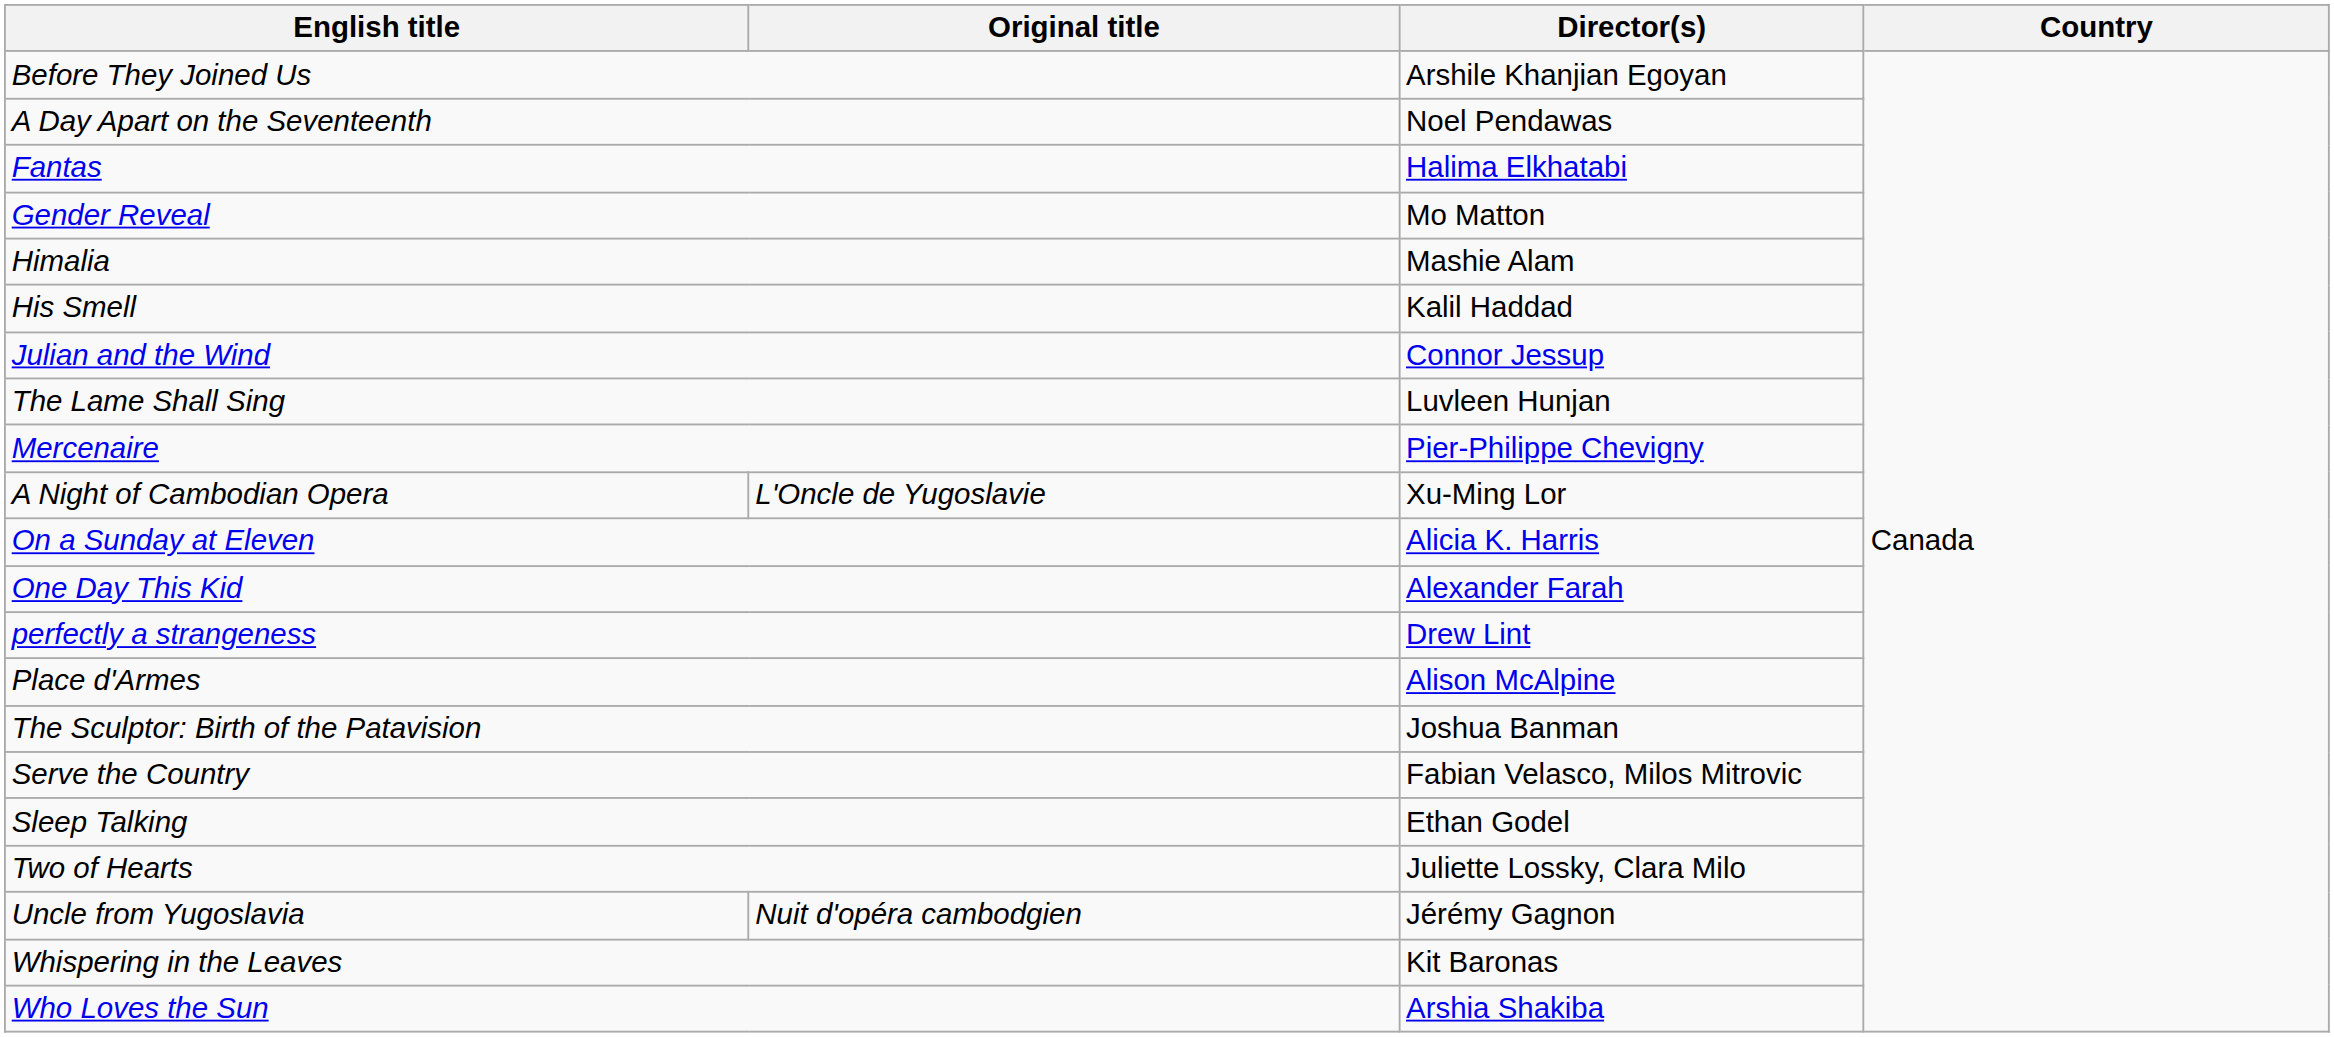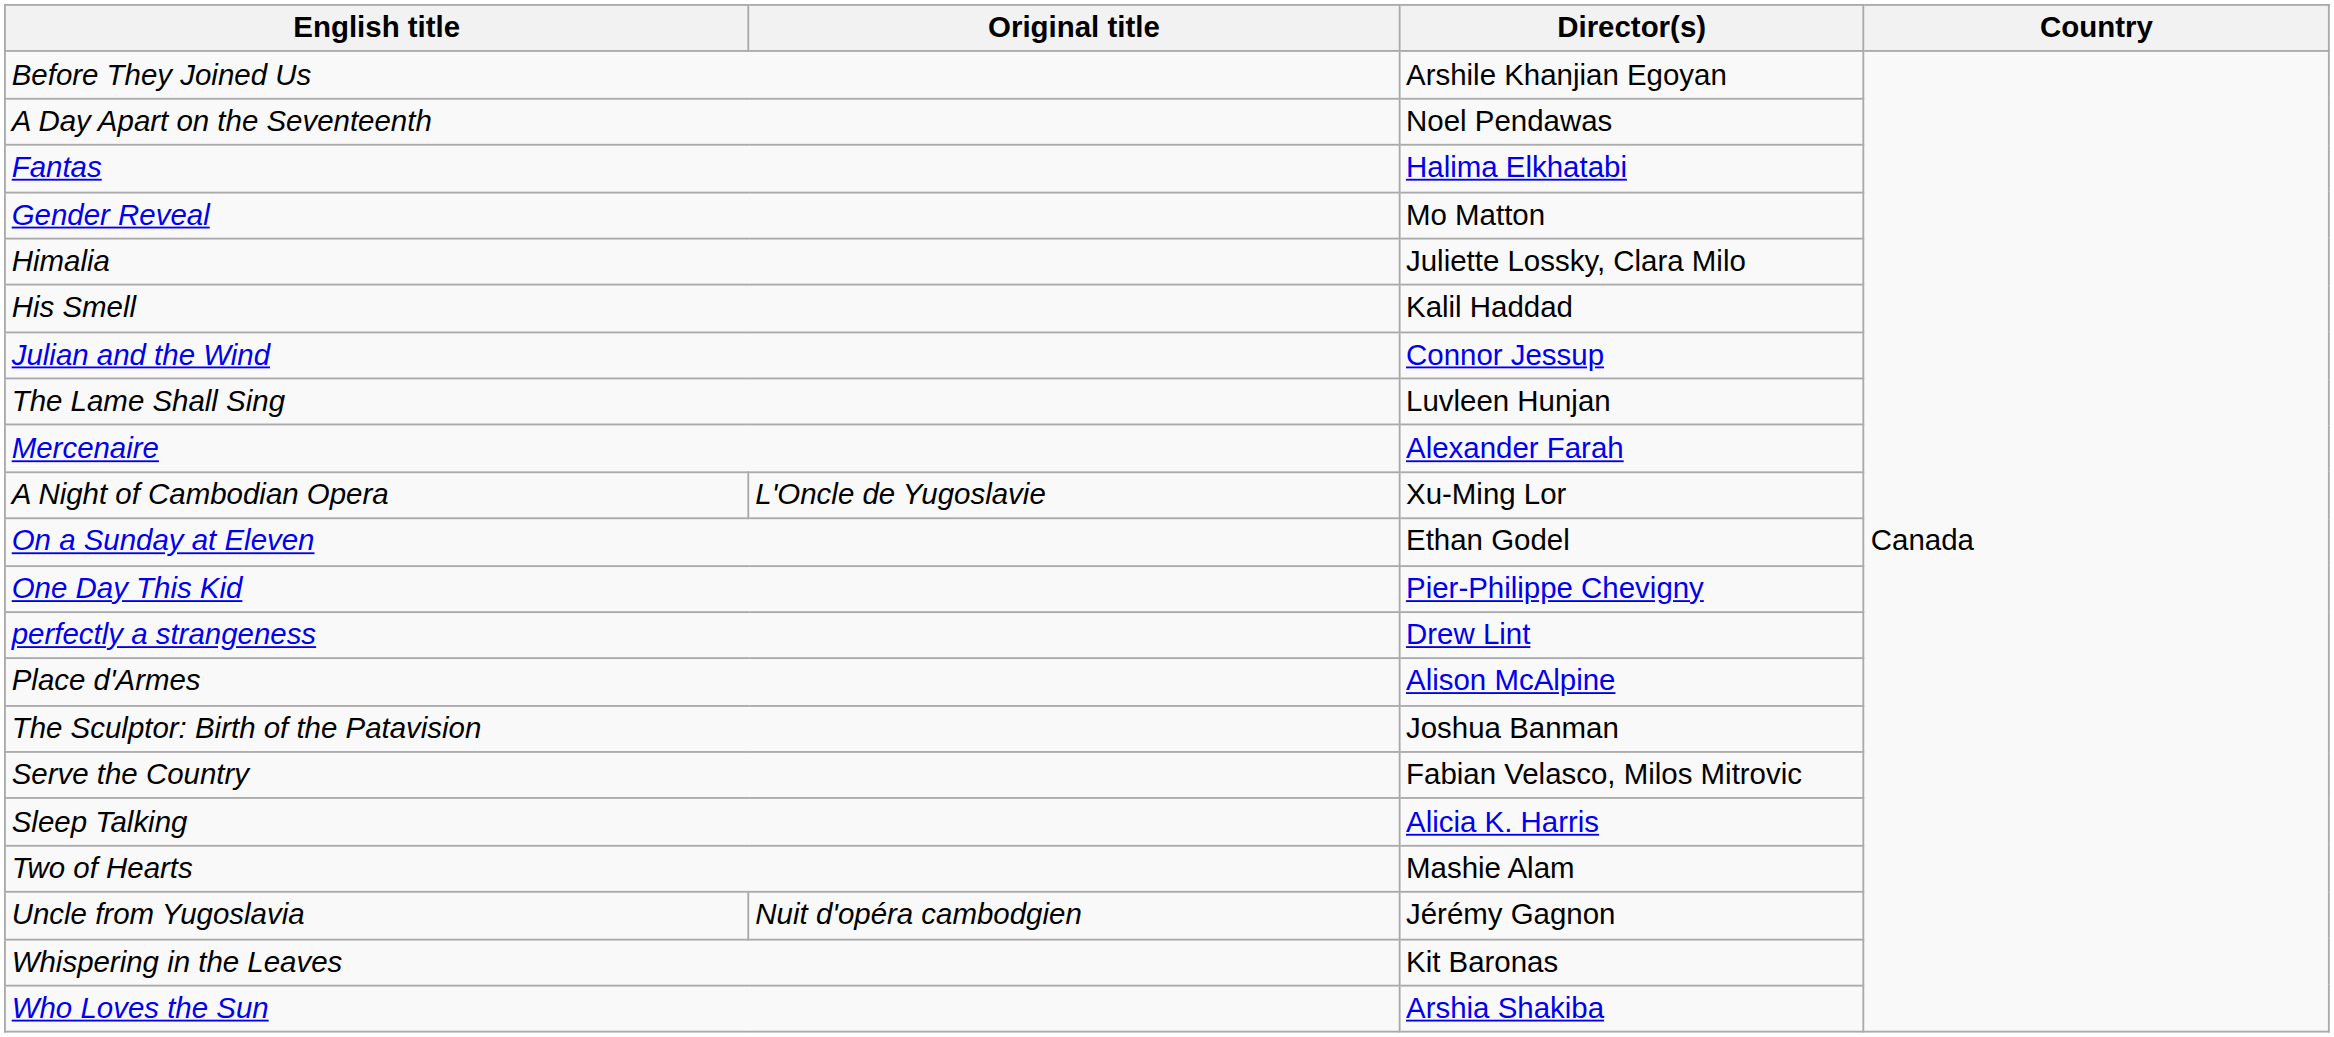Himalia | Director(s): Mashie Alam -> Juliette Lossky, Clara Milo
Mercenaire | Director(s): Pier-Philippe Chevigny -> Alexander Farah
On a Sunday at Eleven | Director(s): Alicia K. Harris -> Ethan Godel
One Day This Kid | Director(s): Alexander Farah -> Pier-Philippe Chevigny
Sleep Talking | Director(s): Ethan Godel -> Alicia K. Harris
Two of Hearts | Director(s): Juliette Lossky, Clara Milo -> Mashie Alam
